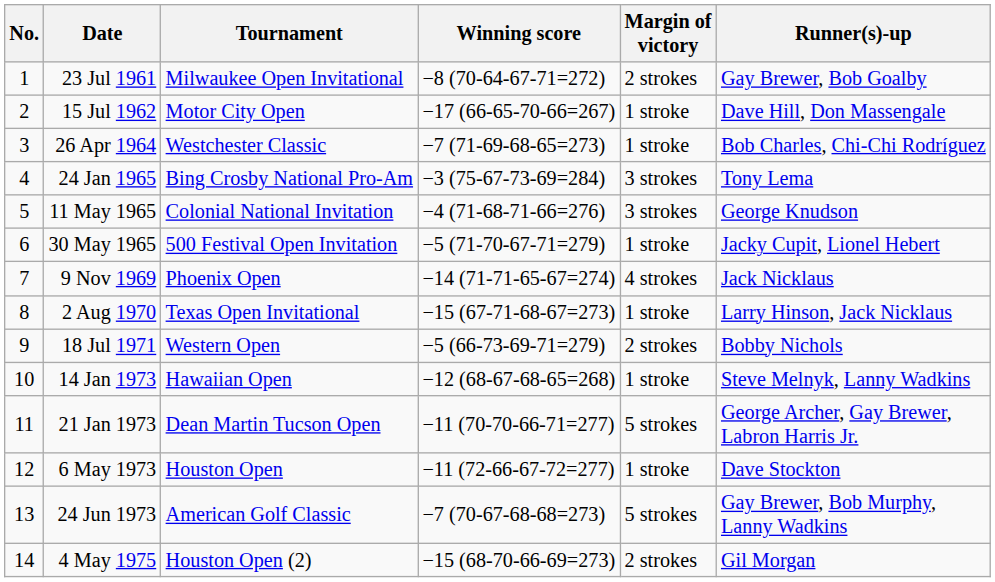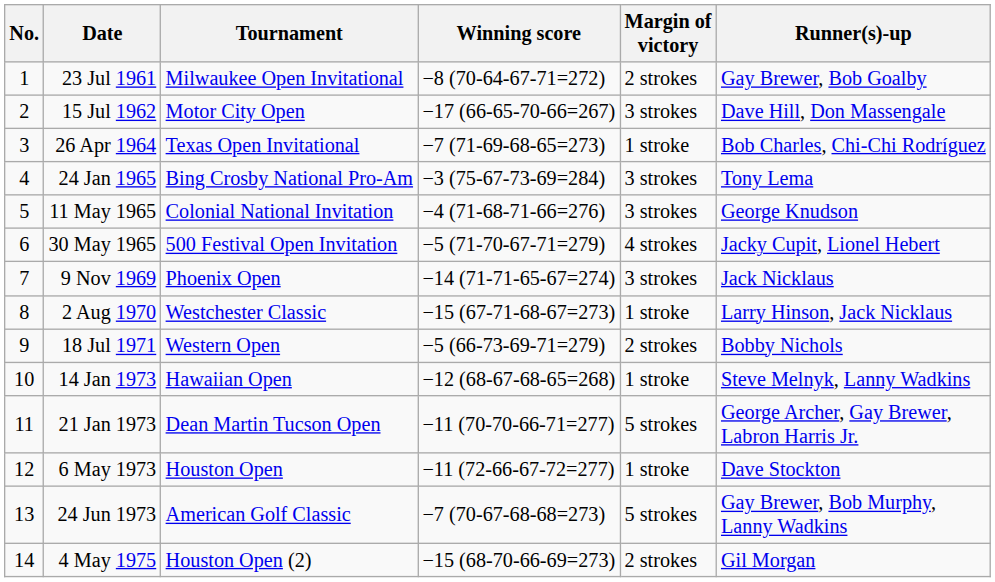15 Jul 1962 | Margin of victory: 1 stroke -> 3 strokes
26 Apr 1964 | Tournament: Westchester Classic -> Texas Open Invitational
30 May 1965 | Margin of victory: 1 stroke -> 4 strokes
9 Nov 1969 | Margin of victory: 4 strokes -> 3 strokes
2 Aug 1970 | Tournament: Texas Open Invitational -> Westchester Classic
